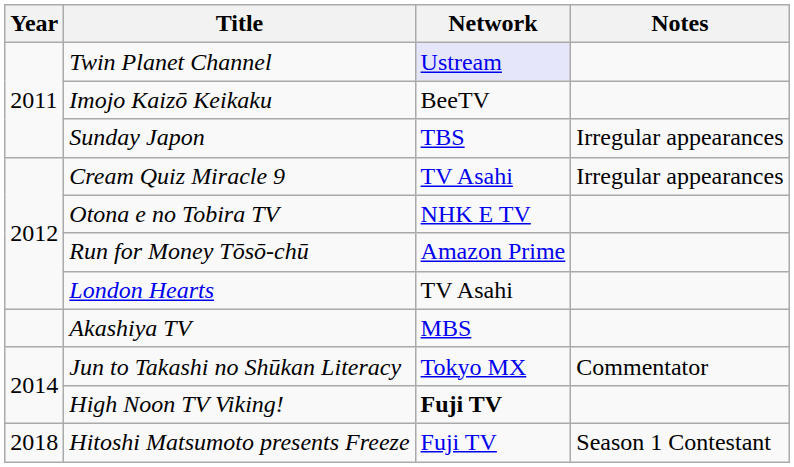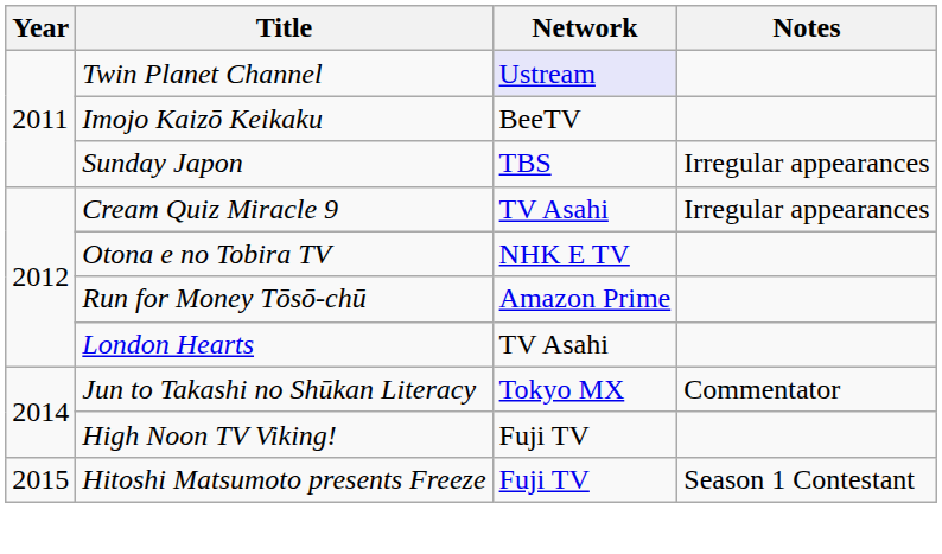- row: Akashiya TV | MBS
High Noon TV Viking! | Network: bold -> normal
Hitoshi Matsumoto presents Freeze | Year: 2018 -> 2015
